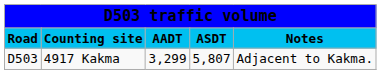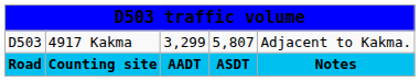rows swapped: Road <-> D503
